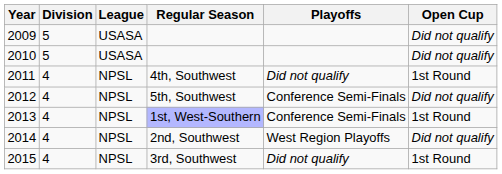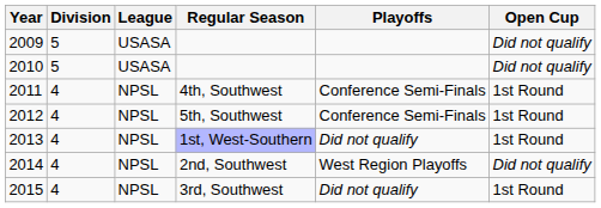2011 | Playoffs: Did not qualify -> Conference Semi-Finals
2012 | Open Cup: Did not qualify -> 1st Round
2013 | Playoffs: Conference Semi-Finals -> Did not qualify
